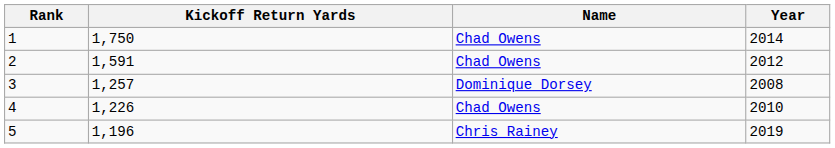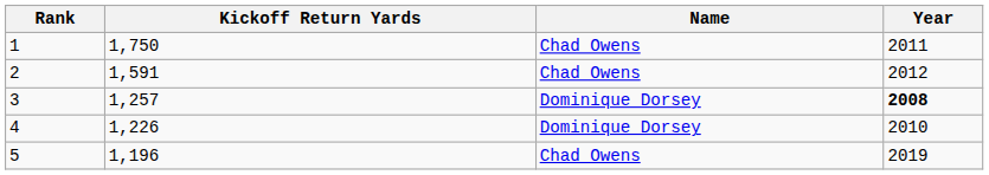1 | Year: 2014 -> 2011
3 | Year: normal -> bold
4 | Name: Chad Owens -> Dominique Dorsey
5 | Name: Chris Rainey -> Chad Owens
